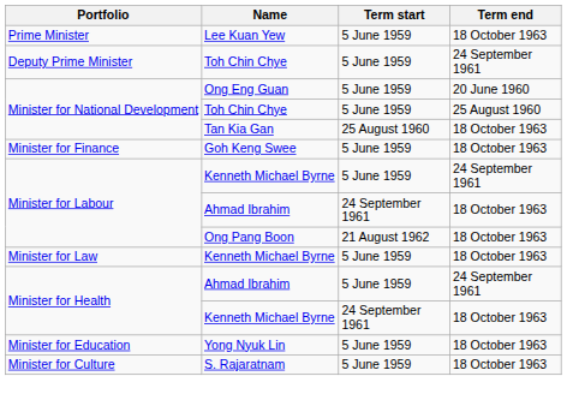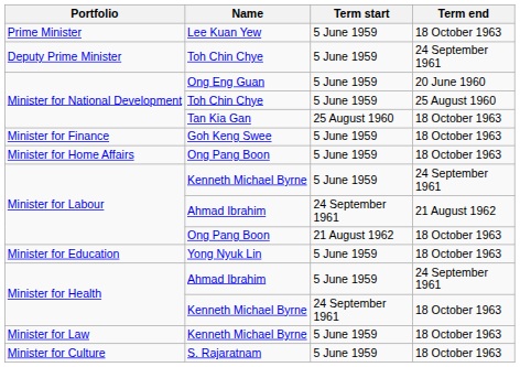+ row: Minister for Home Affairs | Ong Pang Boon | 5 June 1959 | 18 October 1963
Minister for Labour / Ahmad Ibrahim | Term end: 18 October 1963 -> 21 August 1962
rows swapped: Minister for Law <-> Minister for Education
